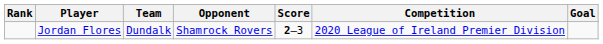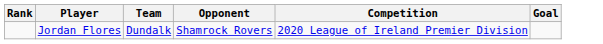- column: Score | 2–3
